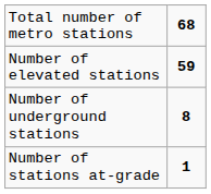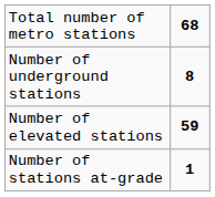rows swapped: Number of elevated stations <-> Number of underground stations
